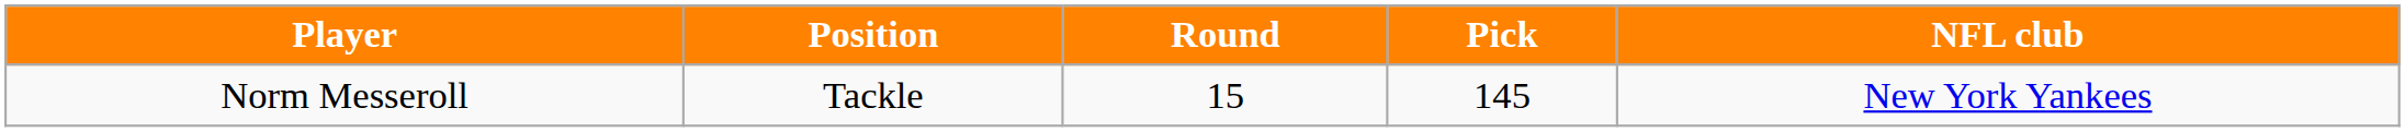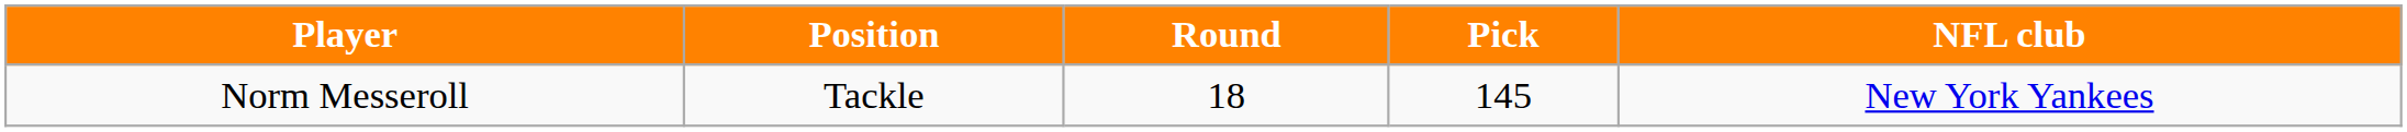Norm Messeroll | Round: 15 -> 18
